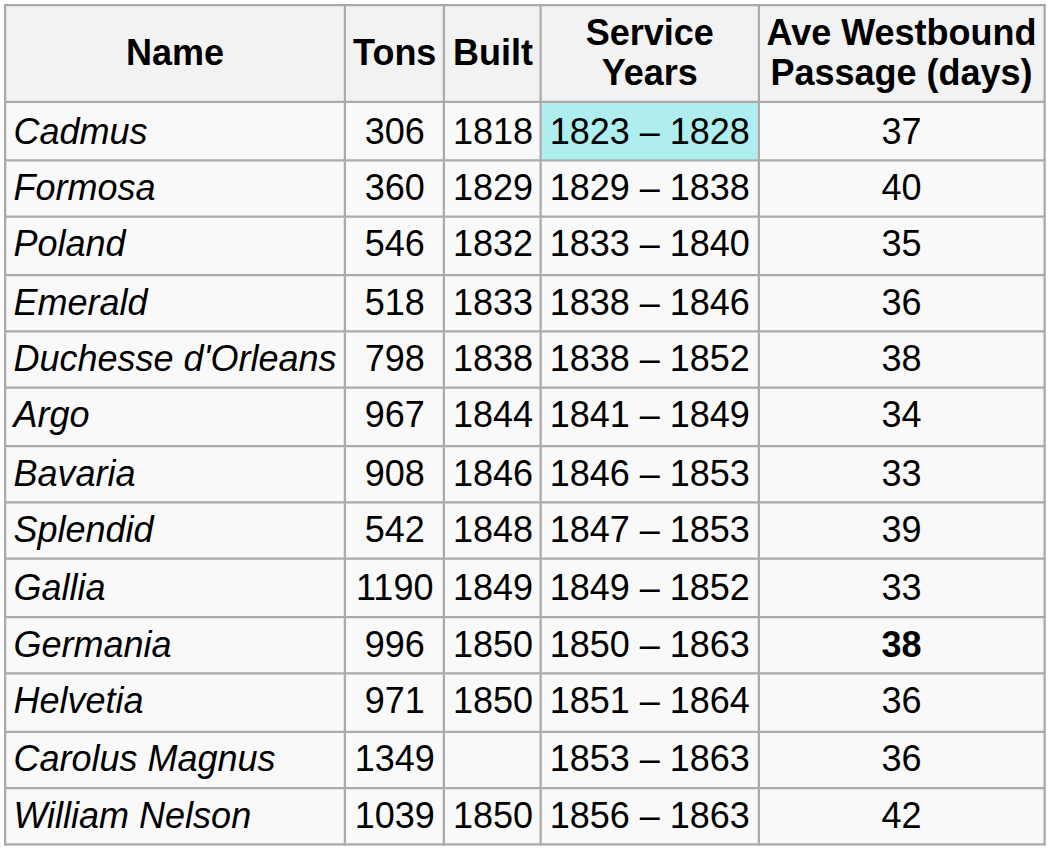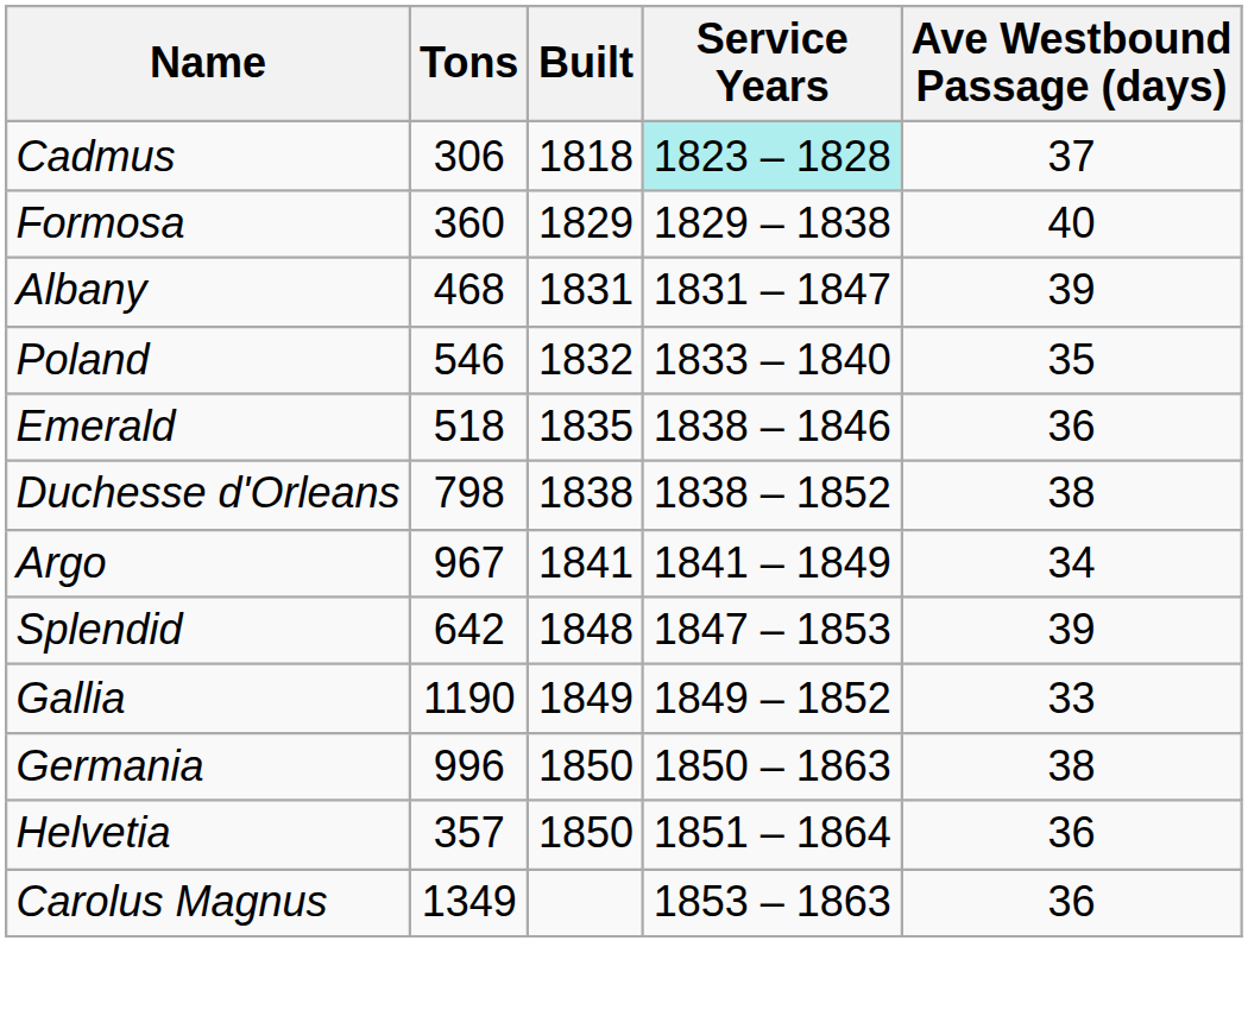+ row: Albany | 468 | 1831 | 1831 – 1847 | 39
Emerald | Built: 1833 -> 1835
Argo | Built: 1844 -> 1841
- row: Bavaria | 908 | 1846 | 1846 – 1853 | 33
Splendid | Tons: 542 -> 642
Germania | Ave Westbound Passage (days): bold -> normal
Helvetia | Tons: 971 -> 357
- row: William Nelson | 1039 | 1850 | 1856 – 1863 | 42
